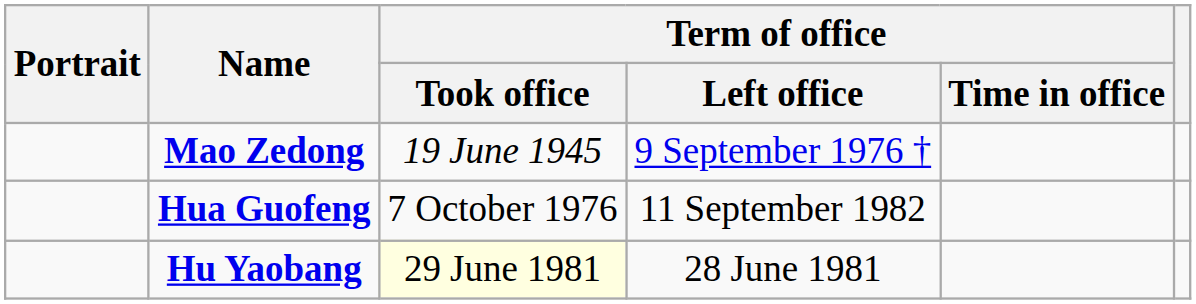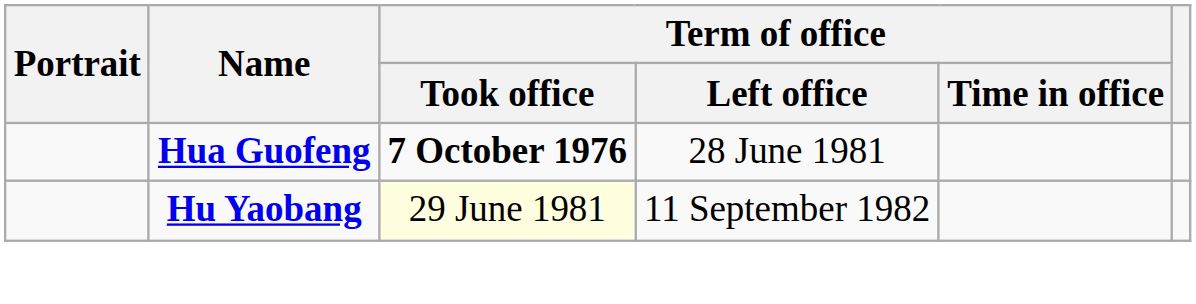- row: Mao Zedong | 19 June 1945 | 9 September 1976 †
Hua Guofeng | Term of office / Took office: normal -> bold
Hua Guofeng | Term of office / Left office: 11 September 1982 -> 28 June 1981
Hu Yaobang | Term of office / Left office: 28 June 1981 -> 11 September 1982
